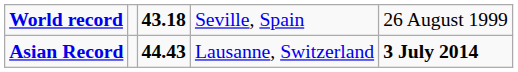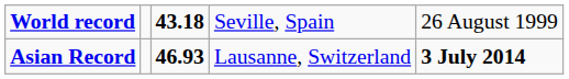Asian Record | column 3: 44.43 -> 46.93
